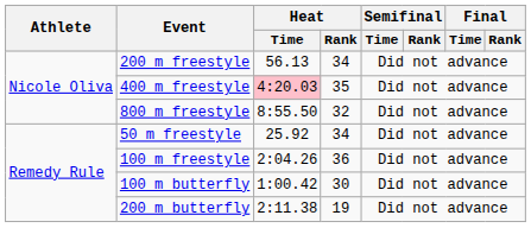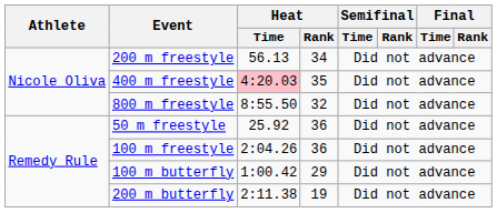50 m freestyle | Heat / Rank: 34 -> 36
100 m butterfly | Heat / Rank: 30 -> 29
